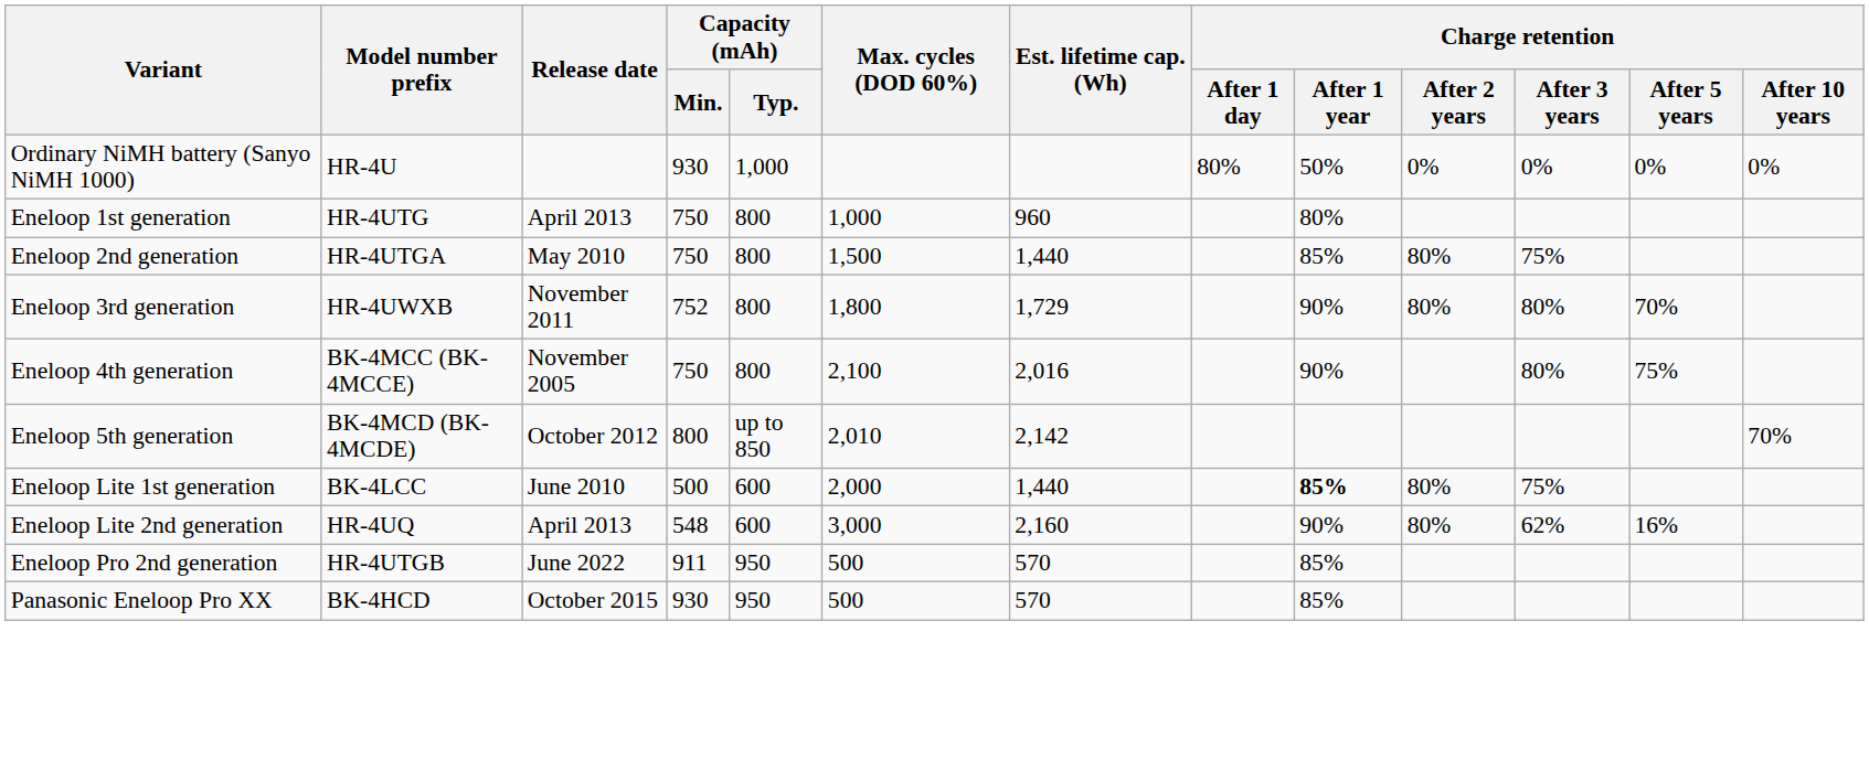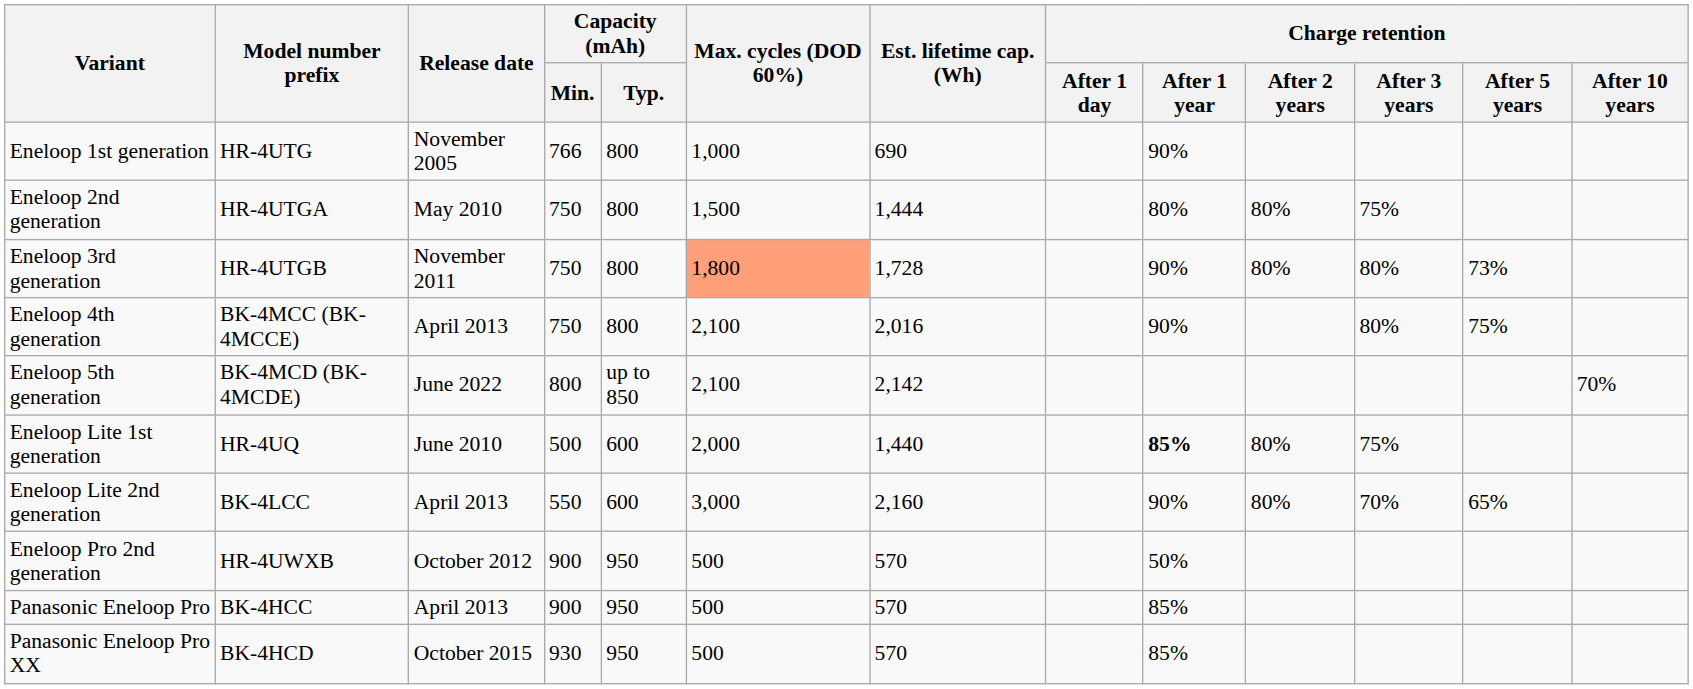- row: Ordinary NiMH battery (Sanyo NiMH 1000) | HR-4U | 930 | 1,000 | 80% | 50% | 0% | 0% | 0% | 0%
Eneloop 1st generation | Release date: April 2013 -> November 2005
Eneloop 1st generation | Capacity (mAh) / Min.: 750 -> 766
Eneloop 1st generation | Est. lifetime cap. (Wh): 960 -> 690
Eneloop 1st generation | Charge retention / After 1 year: 80% -> 90%
Eneloop 2nd generation | Est. lifetime cap. (Wh): 1,440 -> 1,444
Eneloop 2nd generation | Charge retention / After 1 year: 85% -> 80%
Eneloop 3rd generation | Model number prefix: HR-4UWXB -> HR-4UTGB
Eneloop 3rd generation | Capacity (mAh) / Min.: 752 -> 750
Eneloop 3rd generation | Max. cycles (DOD 60%): no background -> lightsalmon background
Eneloop 3rd generation | Est. lifetime cap. (Wh): 1,729 -> 1,728
Eneloop 3rd generation | Charge retention / After 5 years: 70% -> 73%
Eneloop 4th generation | Release date: November 2005 -> April 2013
Eneloop 5th generation | Release date: October 2012 -> June 2022
Eneloop 5th generation | Max. cycles (DOD 60%): 2,010 -> 2,100
Eneloop Lite 1st generation | Model number prefix: BK-4LCC -> HR-4UQ
Eneloop Lite 2nd generation | Model number prefix: HR-4UQ -> BK-4LCC
Eneloop Lite 2nd generation | Capacity (mAh) / Min.: 548 -> 550
Eneloop Lite 2nd generation | Charge retention / After 3 years: 62% -> 70%
Eneloop Lite 2nd generation | Charge retention / After 5 years: 16% -> 65%
Eneloop Pro 2nd generation | Model number prefix: HR-4UTGB -> HR-4UWXB
Eneloop Pro 2nd generation | Release date: June 2022 -> October 2012
Eneloop Pro 2nd generation | Capacity (mAh) / Min.: 911 -> 900
Eneloop Pro 2nd generation | Charge retention / After 1 year: 85% -> 50%
+ row: Panasonic Eneloop Pro | BK-4HCC | April 2013 | 900 | 950 | 500 | 570 | 85%
